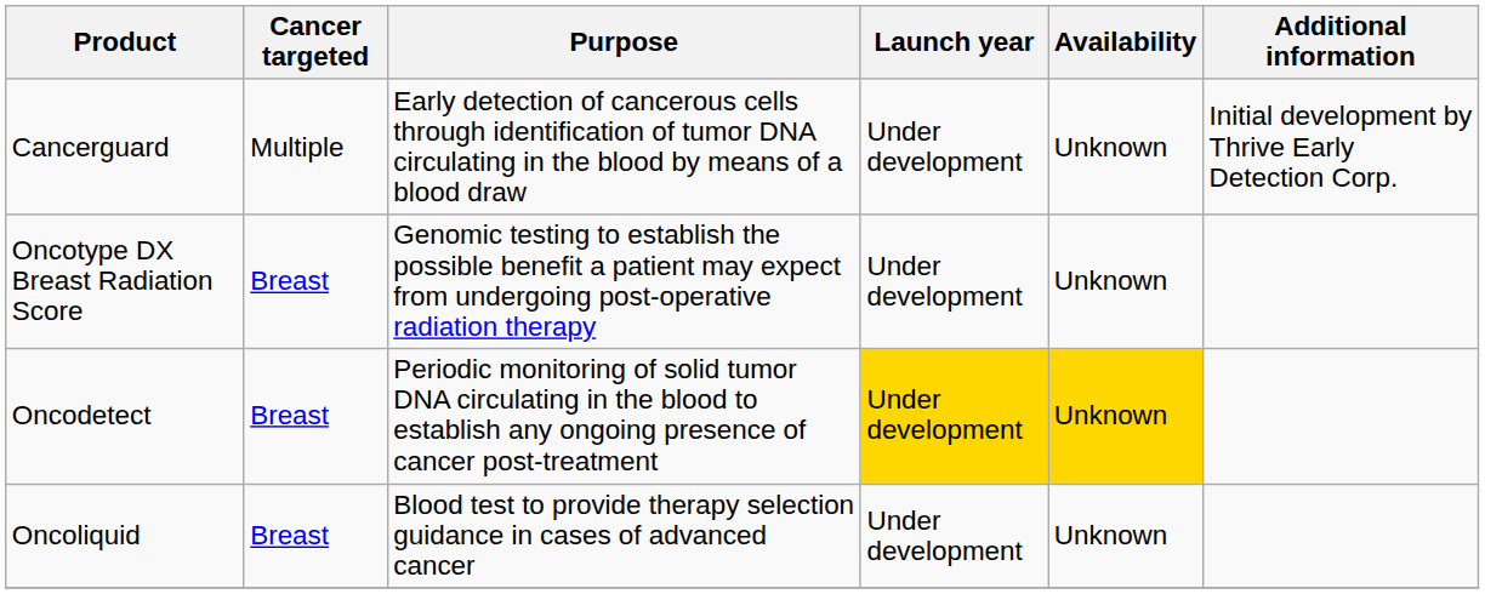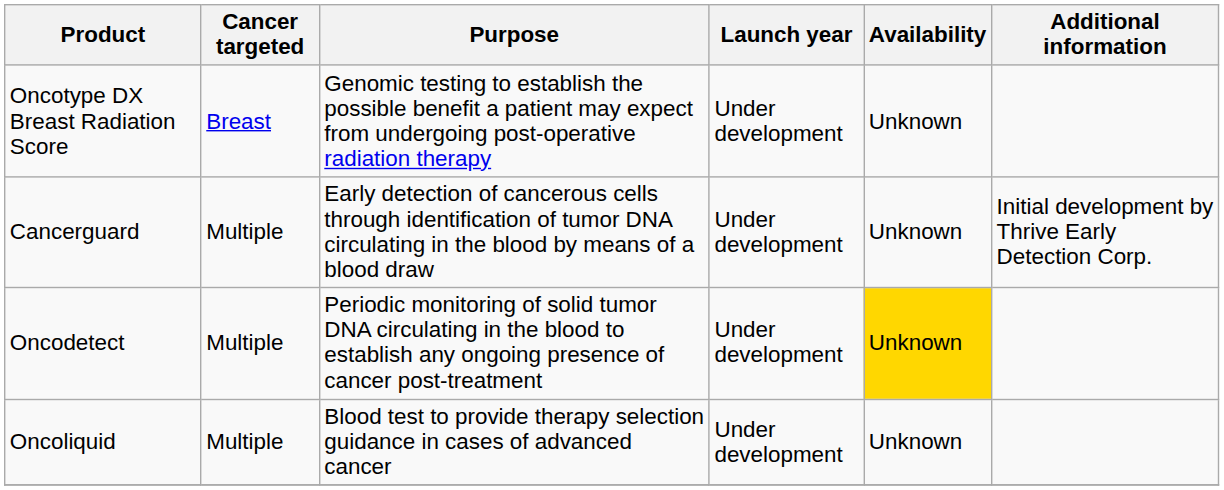rows swapped: Cancerguard <-> Oncotype DX Breast Radiation Score
Oncodetect | Cancer targeted: Breast -> Multiple
Oncodetect | Launch year: gold background -> no background
Oncoliquid | Cancer targeted: Breast -> Multiple
